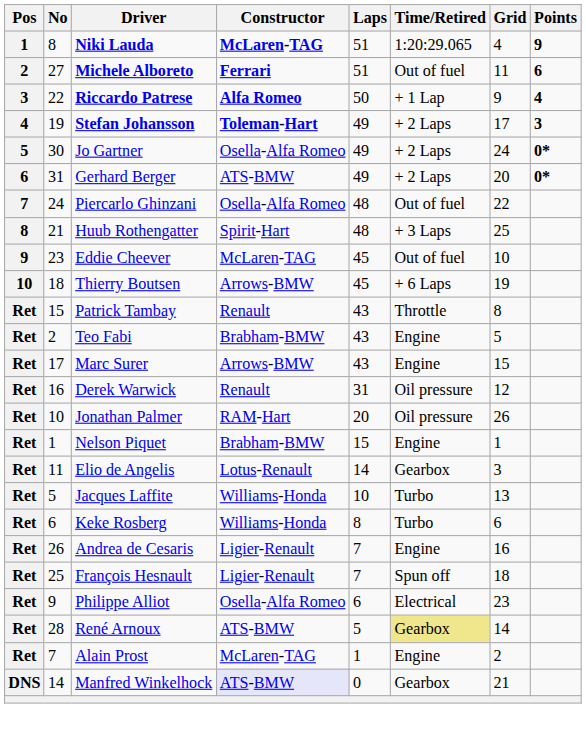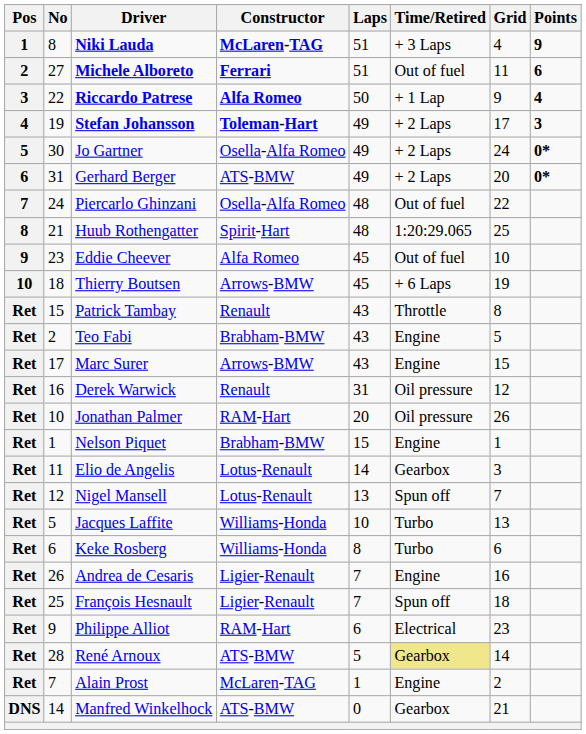Niki Lauda | Time/Retired: 1:20:29.065 -> + 3 Laps
Huub Rothengatter | Time/Retired: + 3 Laps -> 1:20:29.065
Eddie Cheever | Constructor: McLaren-TAG -> Alfa Romeo
+ row: Ret | 12 | Nigel Mansell | Lotus-Renault | 13 | Spun off | 7
Philippe Alliot | Constructor: Osella-Alfa Romeo -> RAM-Hart
Manfred Winkelhock | Constructor: lavender background -> no background
